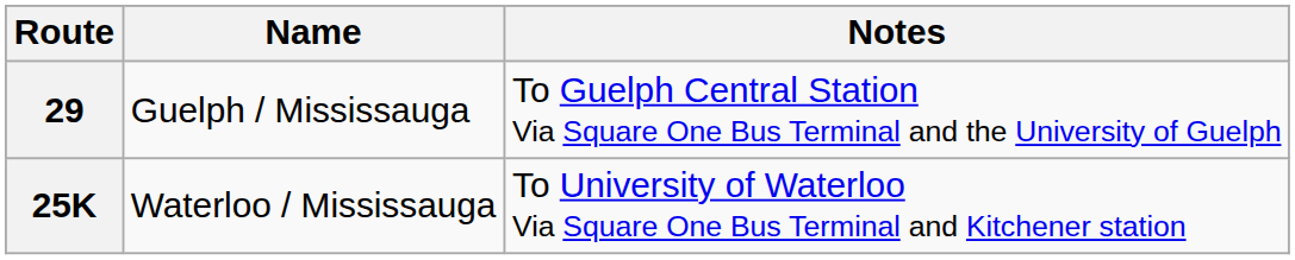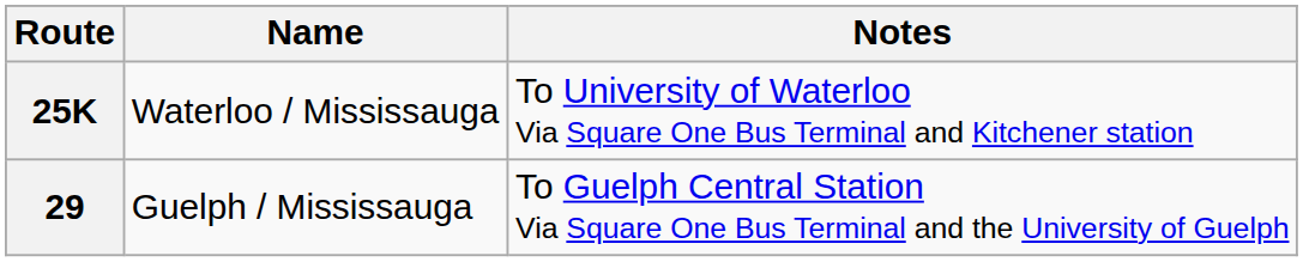rows swapped: 25K <-> 29
